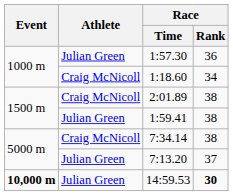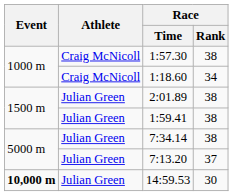1:57.30 | Athlete: Julian Green -> Craig McNicoll
1:57.30 | Race / Rank: 36 -> 38
2:01.89 | Athlete: Craig McNicoll -> Julian Green
7:34.14 | Athlete: Craig McNicoll -> Julian Green
14:59.53 | Race / Rank: bold -> normal
